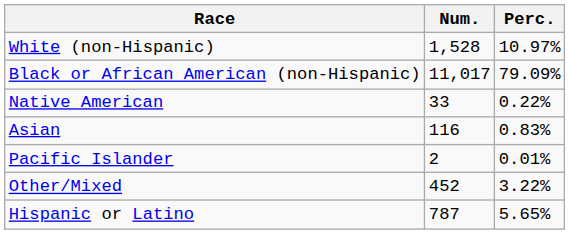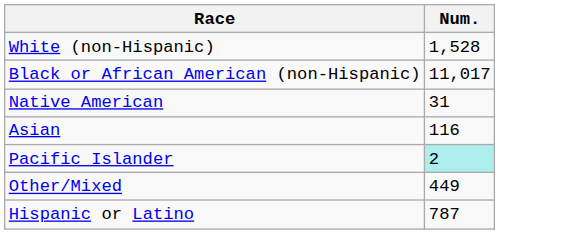- column: Perc. | 10.97% | 79.09% | 0.22% | 0.83% | 0.01% | 3.22% | 5.65%
Native American | Num.: 33 -> 31
Pacific Islander | Num.: no background -> paleturquoise background
Other/Mixed | Num.: 452 -> 449
